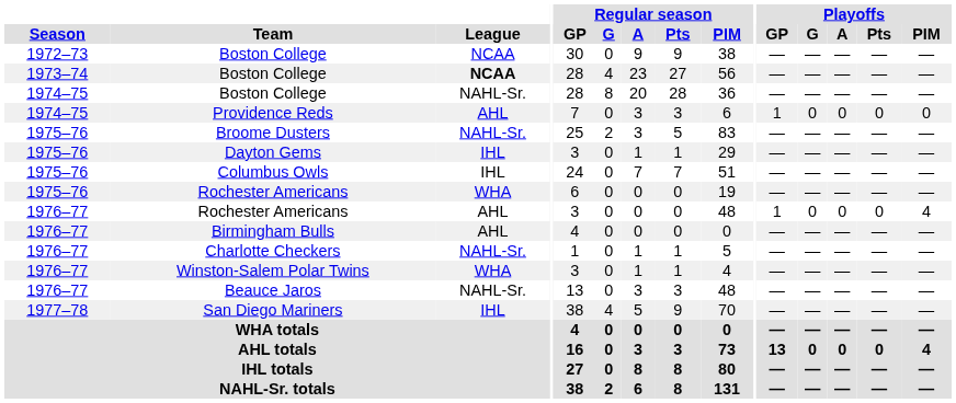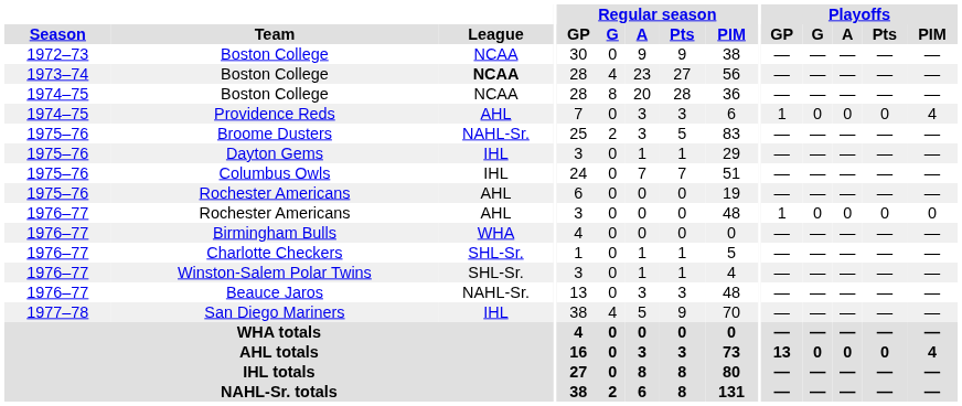1974–75 / Boston College | League: NAHL-Sr. -> NCAA
Providence Reds | Playoffs / PIM: 0 -> 4
1975–76 / Rochester Americans | League: WHA -> AHL
1976–77 / Rochester Americans | Playoffs / PIM: 4 -> 0
Birmingham Bulls | League: AHL -> WHA
Charlotte Checkers | League: NAHL-Sr. -> SHL-Sr.
Winston-Salem Polar Twins | League: WHA -> SHL-Sr.
